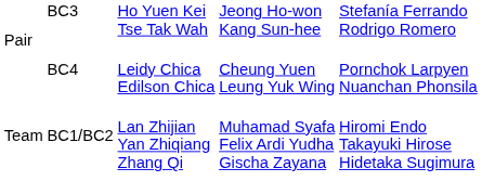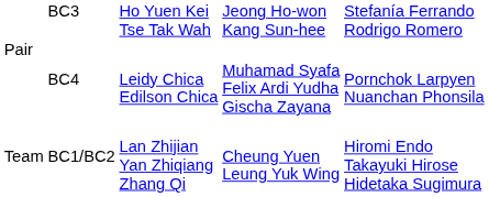Pair / BC4 | column 4: Cheung Yuen Leung Yuk Wing -> Muhamad Syafa Felix Ardi Yudha Gischa Zayana
Team | column 4: Muhamad Syafa Felix Ardi Yudha Gischa Zayana -> Cheung Yuen Leung Yuk Wing
